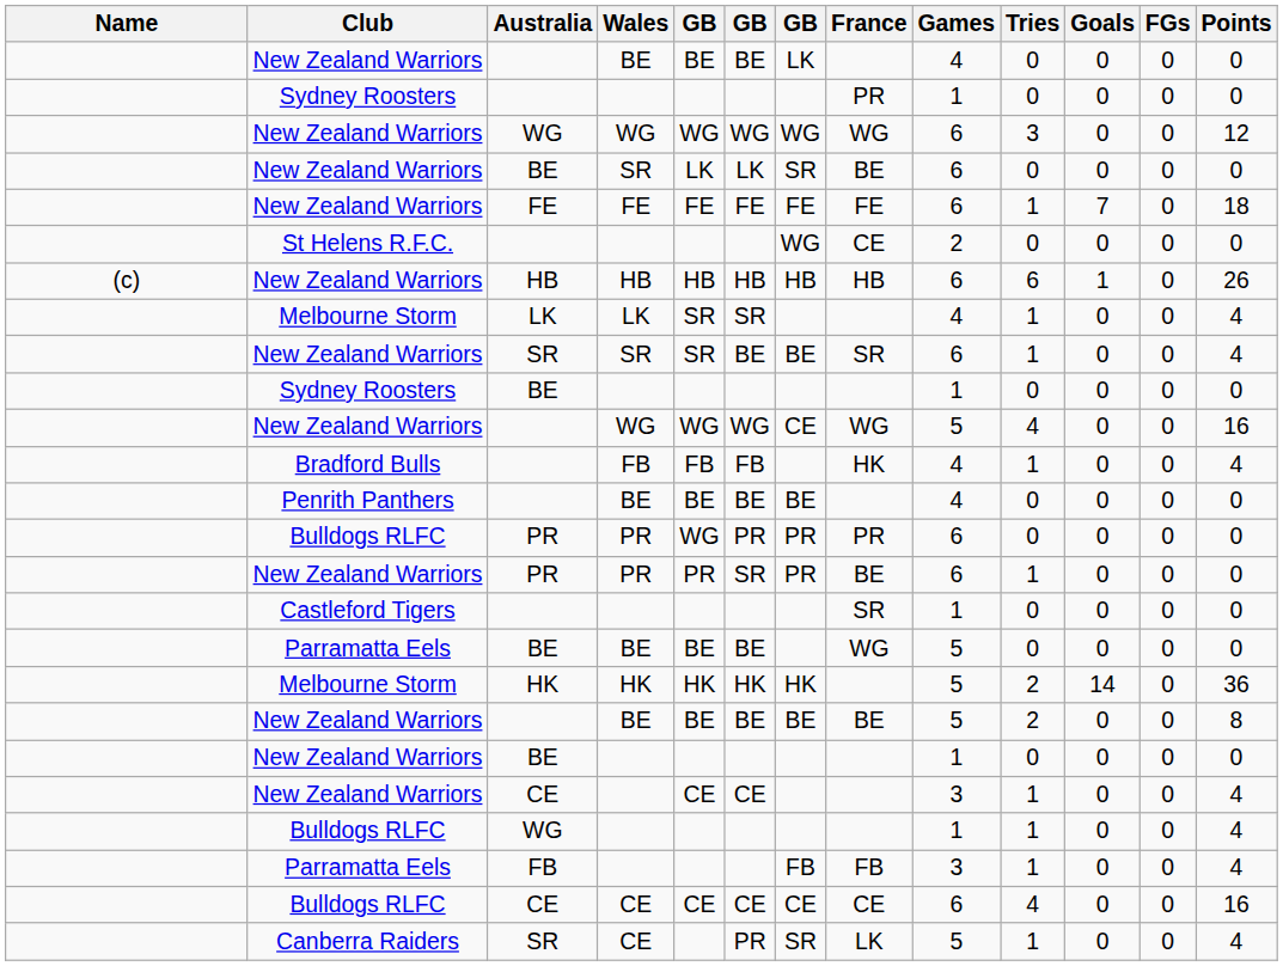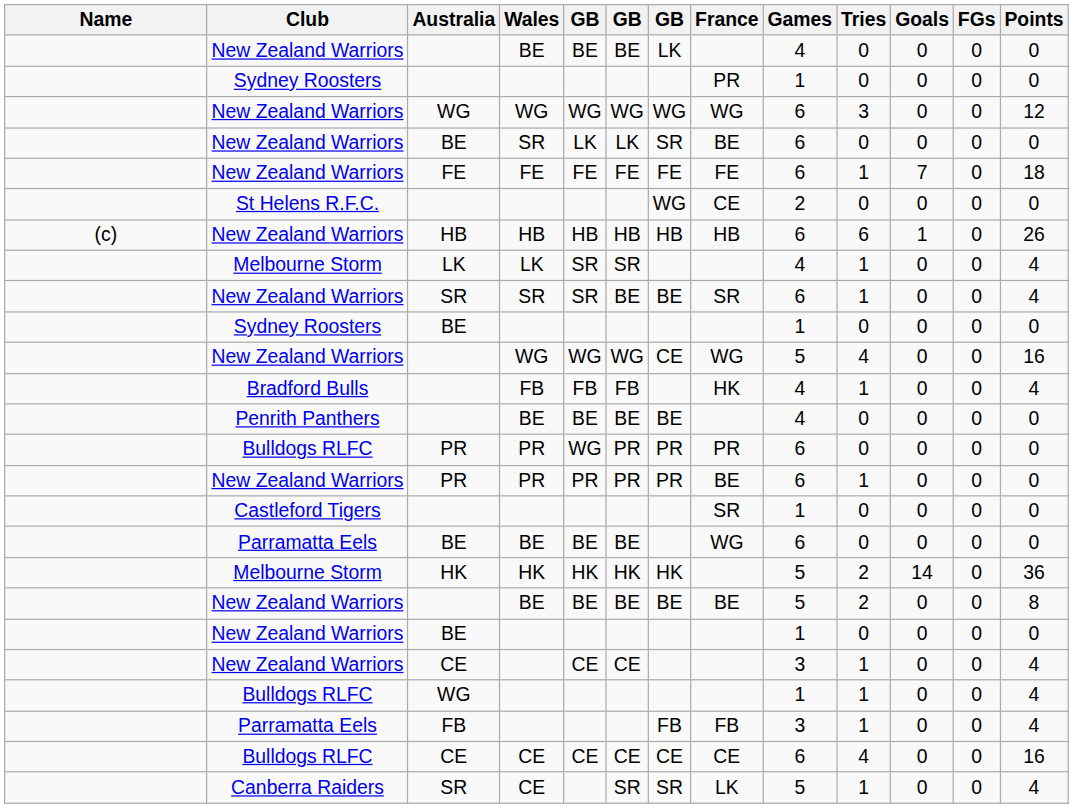New Zealand Warriors / PR | column 6: SR -> PR
Parramatta Eels / BE | Games: 5 -> 6
Canberra Raiders / SR | column 6: PR -> SR
